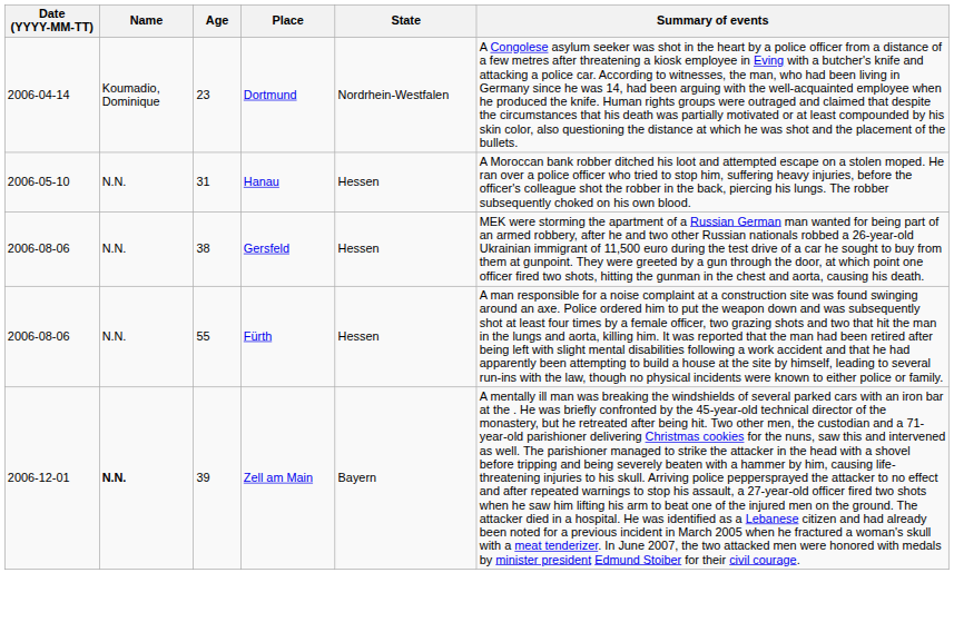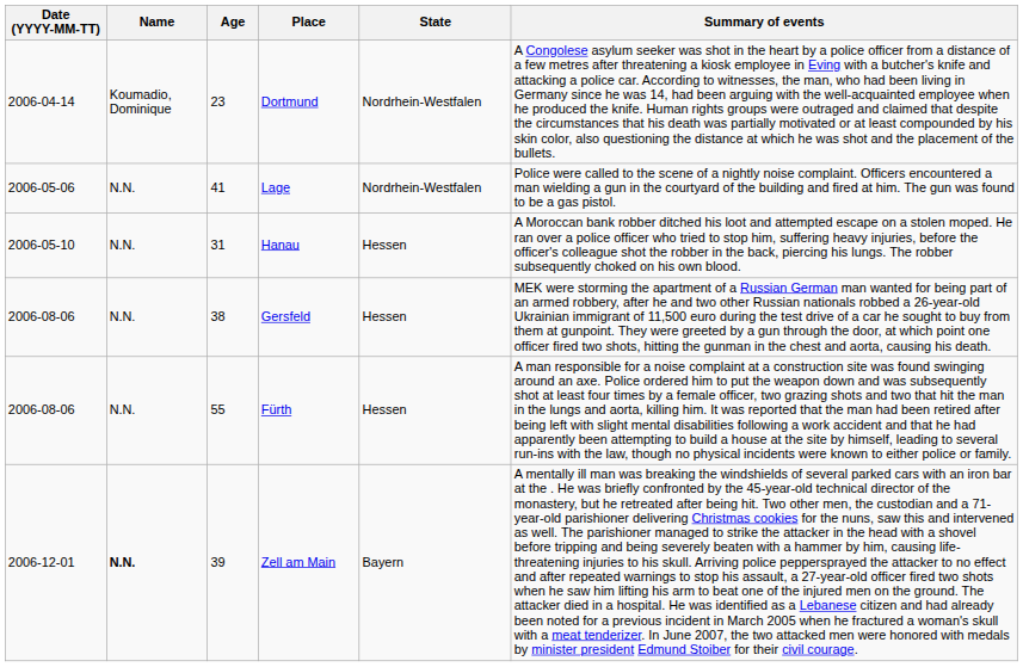+ row: 2006-05-06 | N.N. | 41 | Lage | Nordrhein-Westfalen | Police were called to the scene of a nightly noise complaint. Officers encountered a man wielding a gun in the courtyard of the building and fired at him. The gun was found to be a gas pistol.
